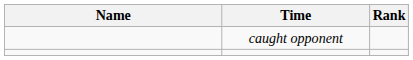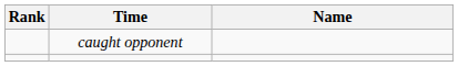columns swapped: Name <-> Rank
